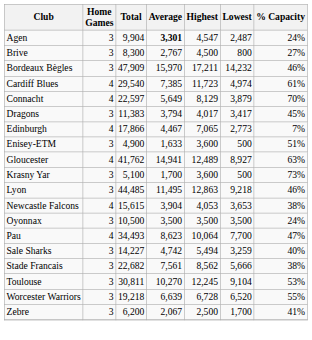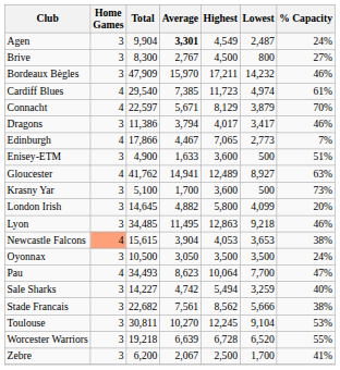Agen | Highest: 4,547 -> 4,549
Connacht | Average: 5,649 -> 5,671
Dragons | Total: 11,383 -> 11,386
Dragons | % Capacity: 45% -> 46%
+ row: London Irish | 3 | 14,645 | 4,882 | 5,800 | 4,099 | 20%
Lyon | Total: 44,485 -> 34,485
Newcastle Falcons | Home Games: no background -> lightsalmon background
Oyonnax | Average: 3,500 -> 3,050
